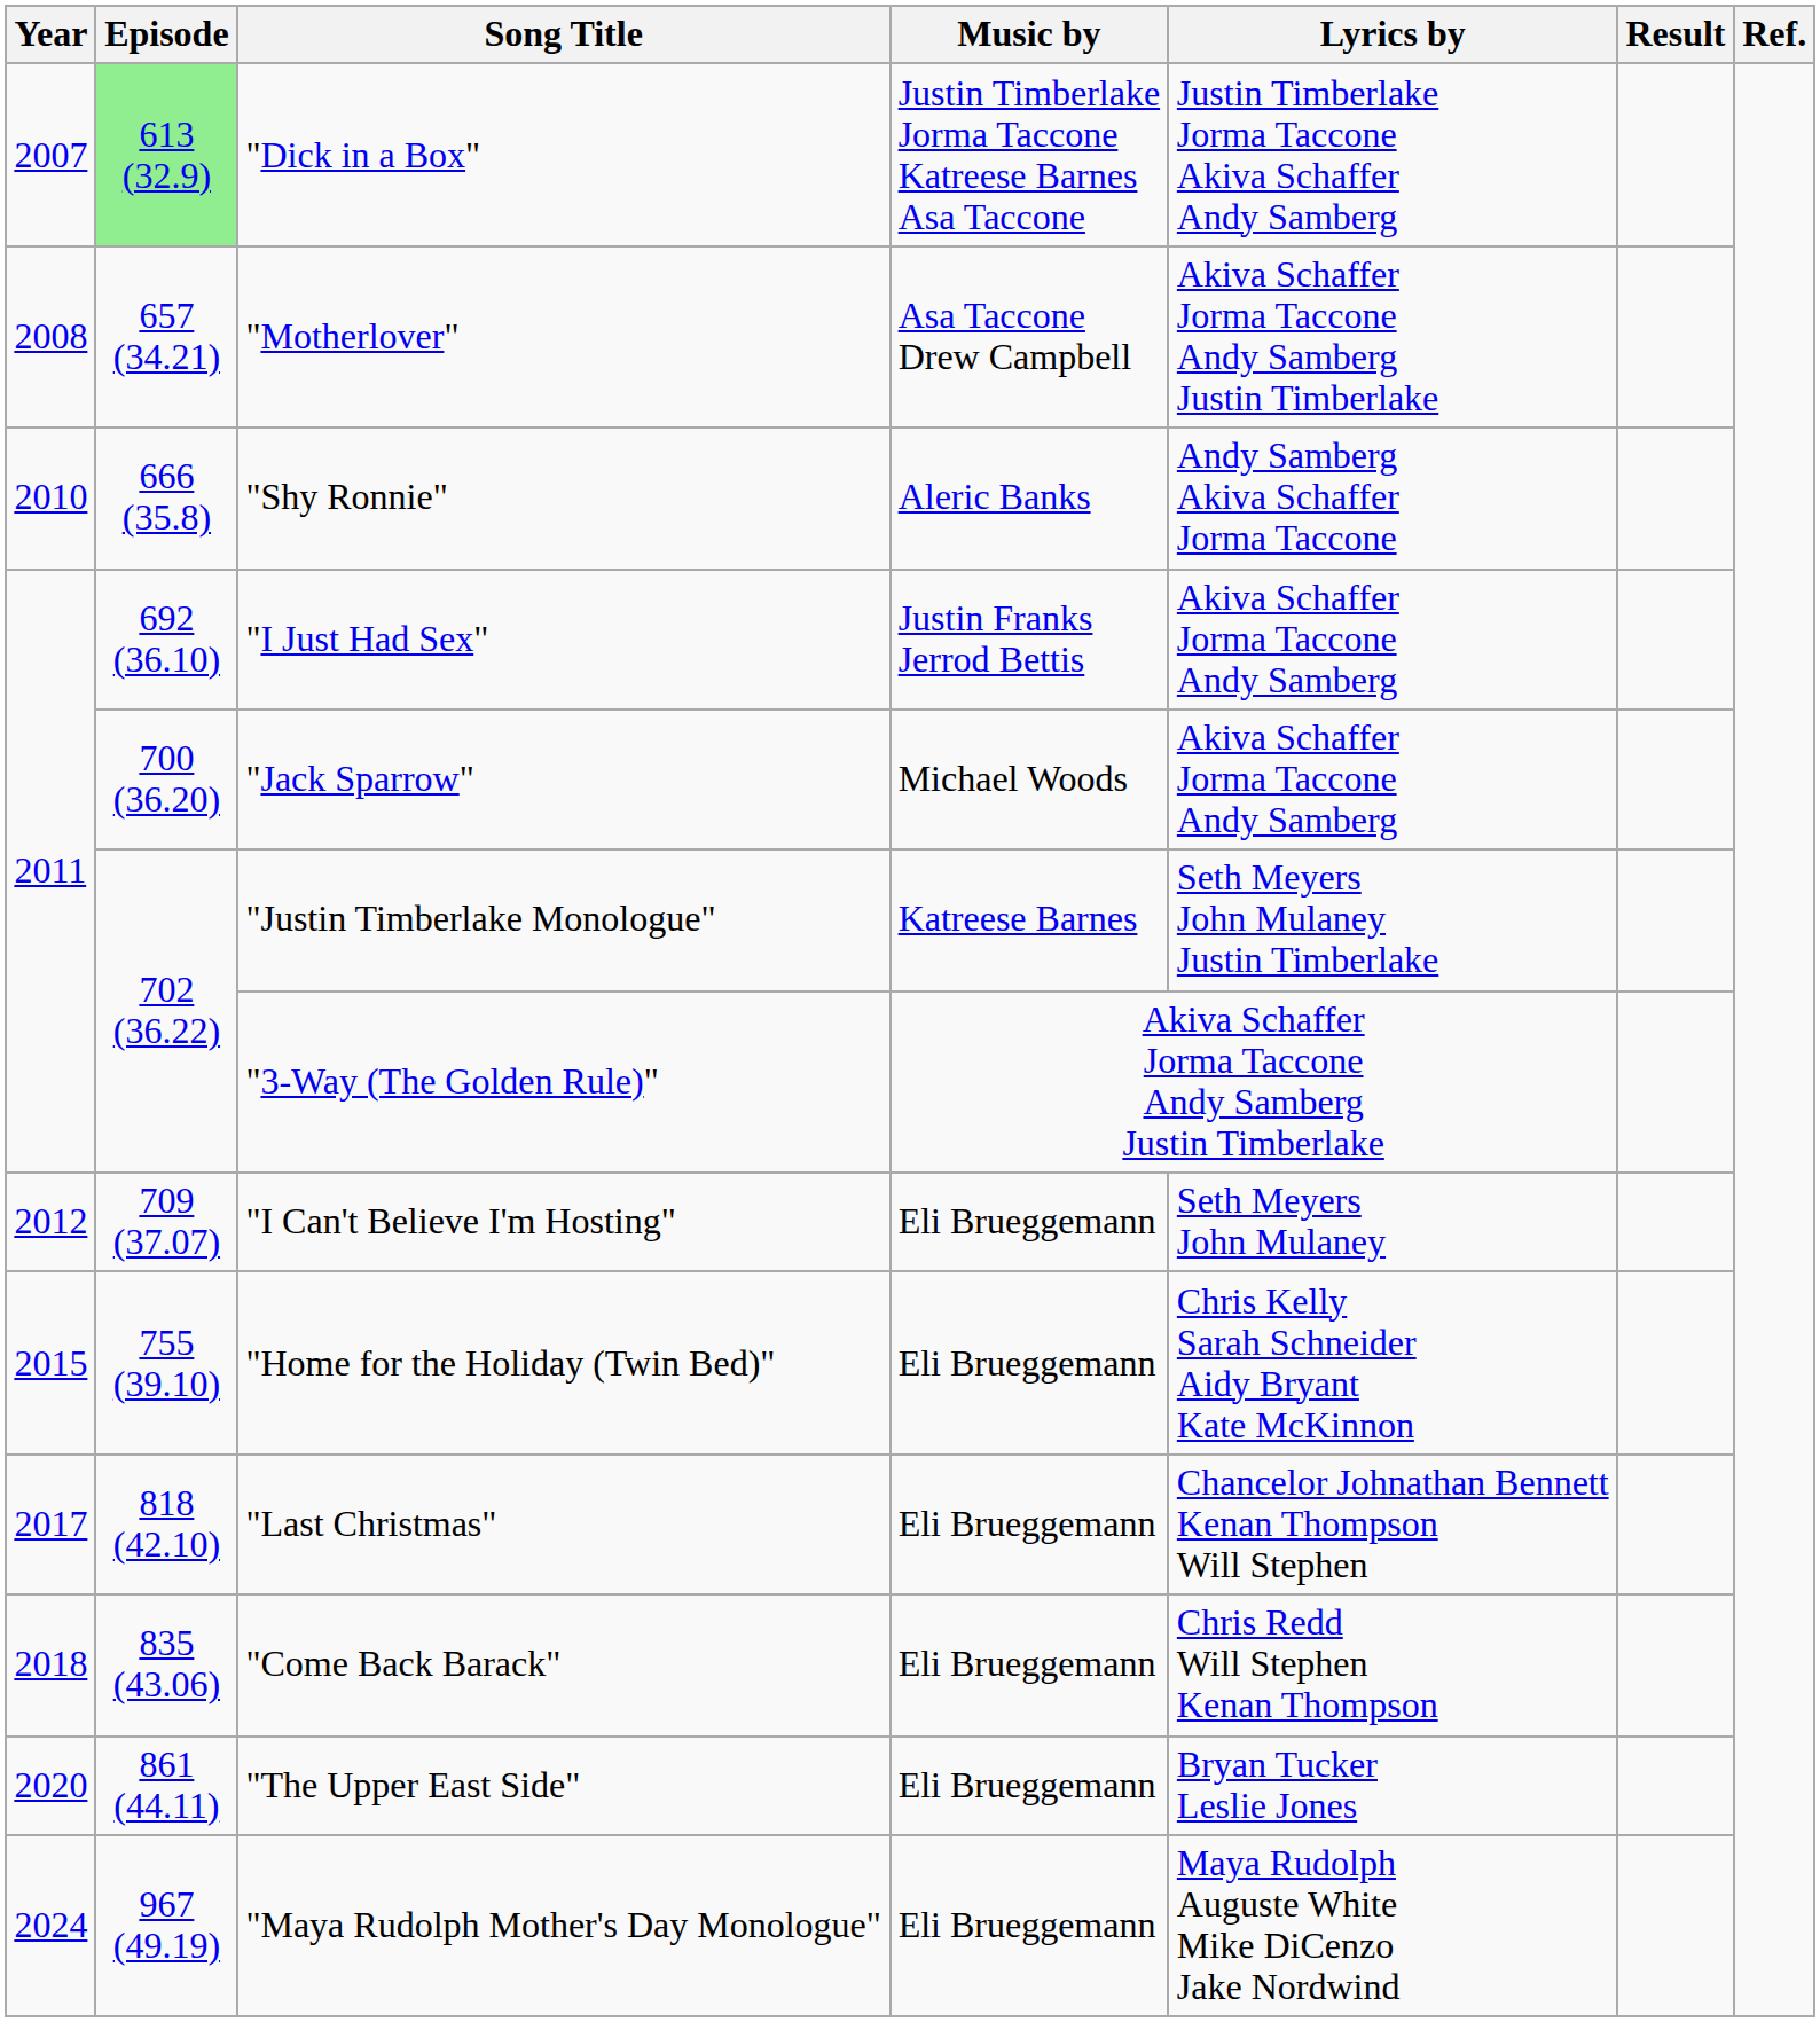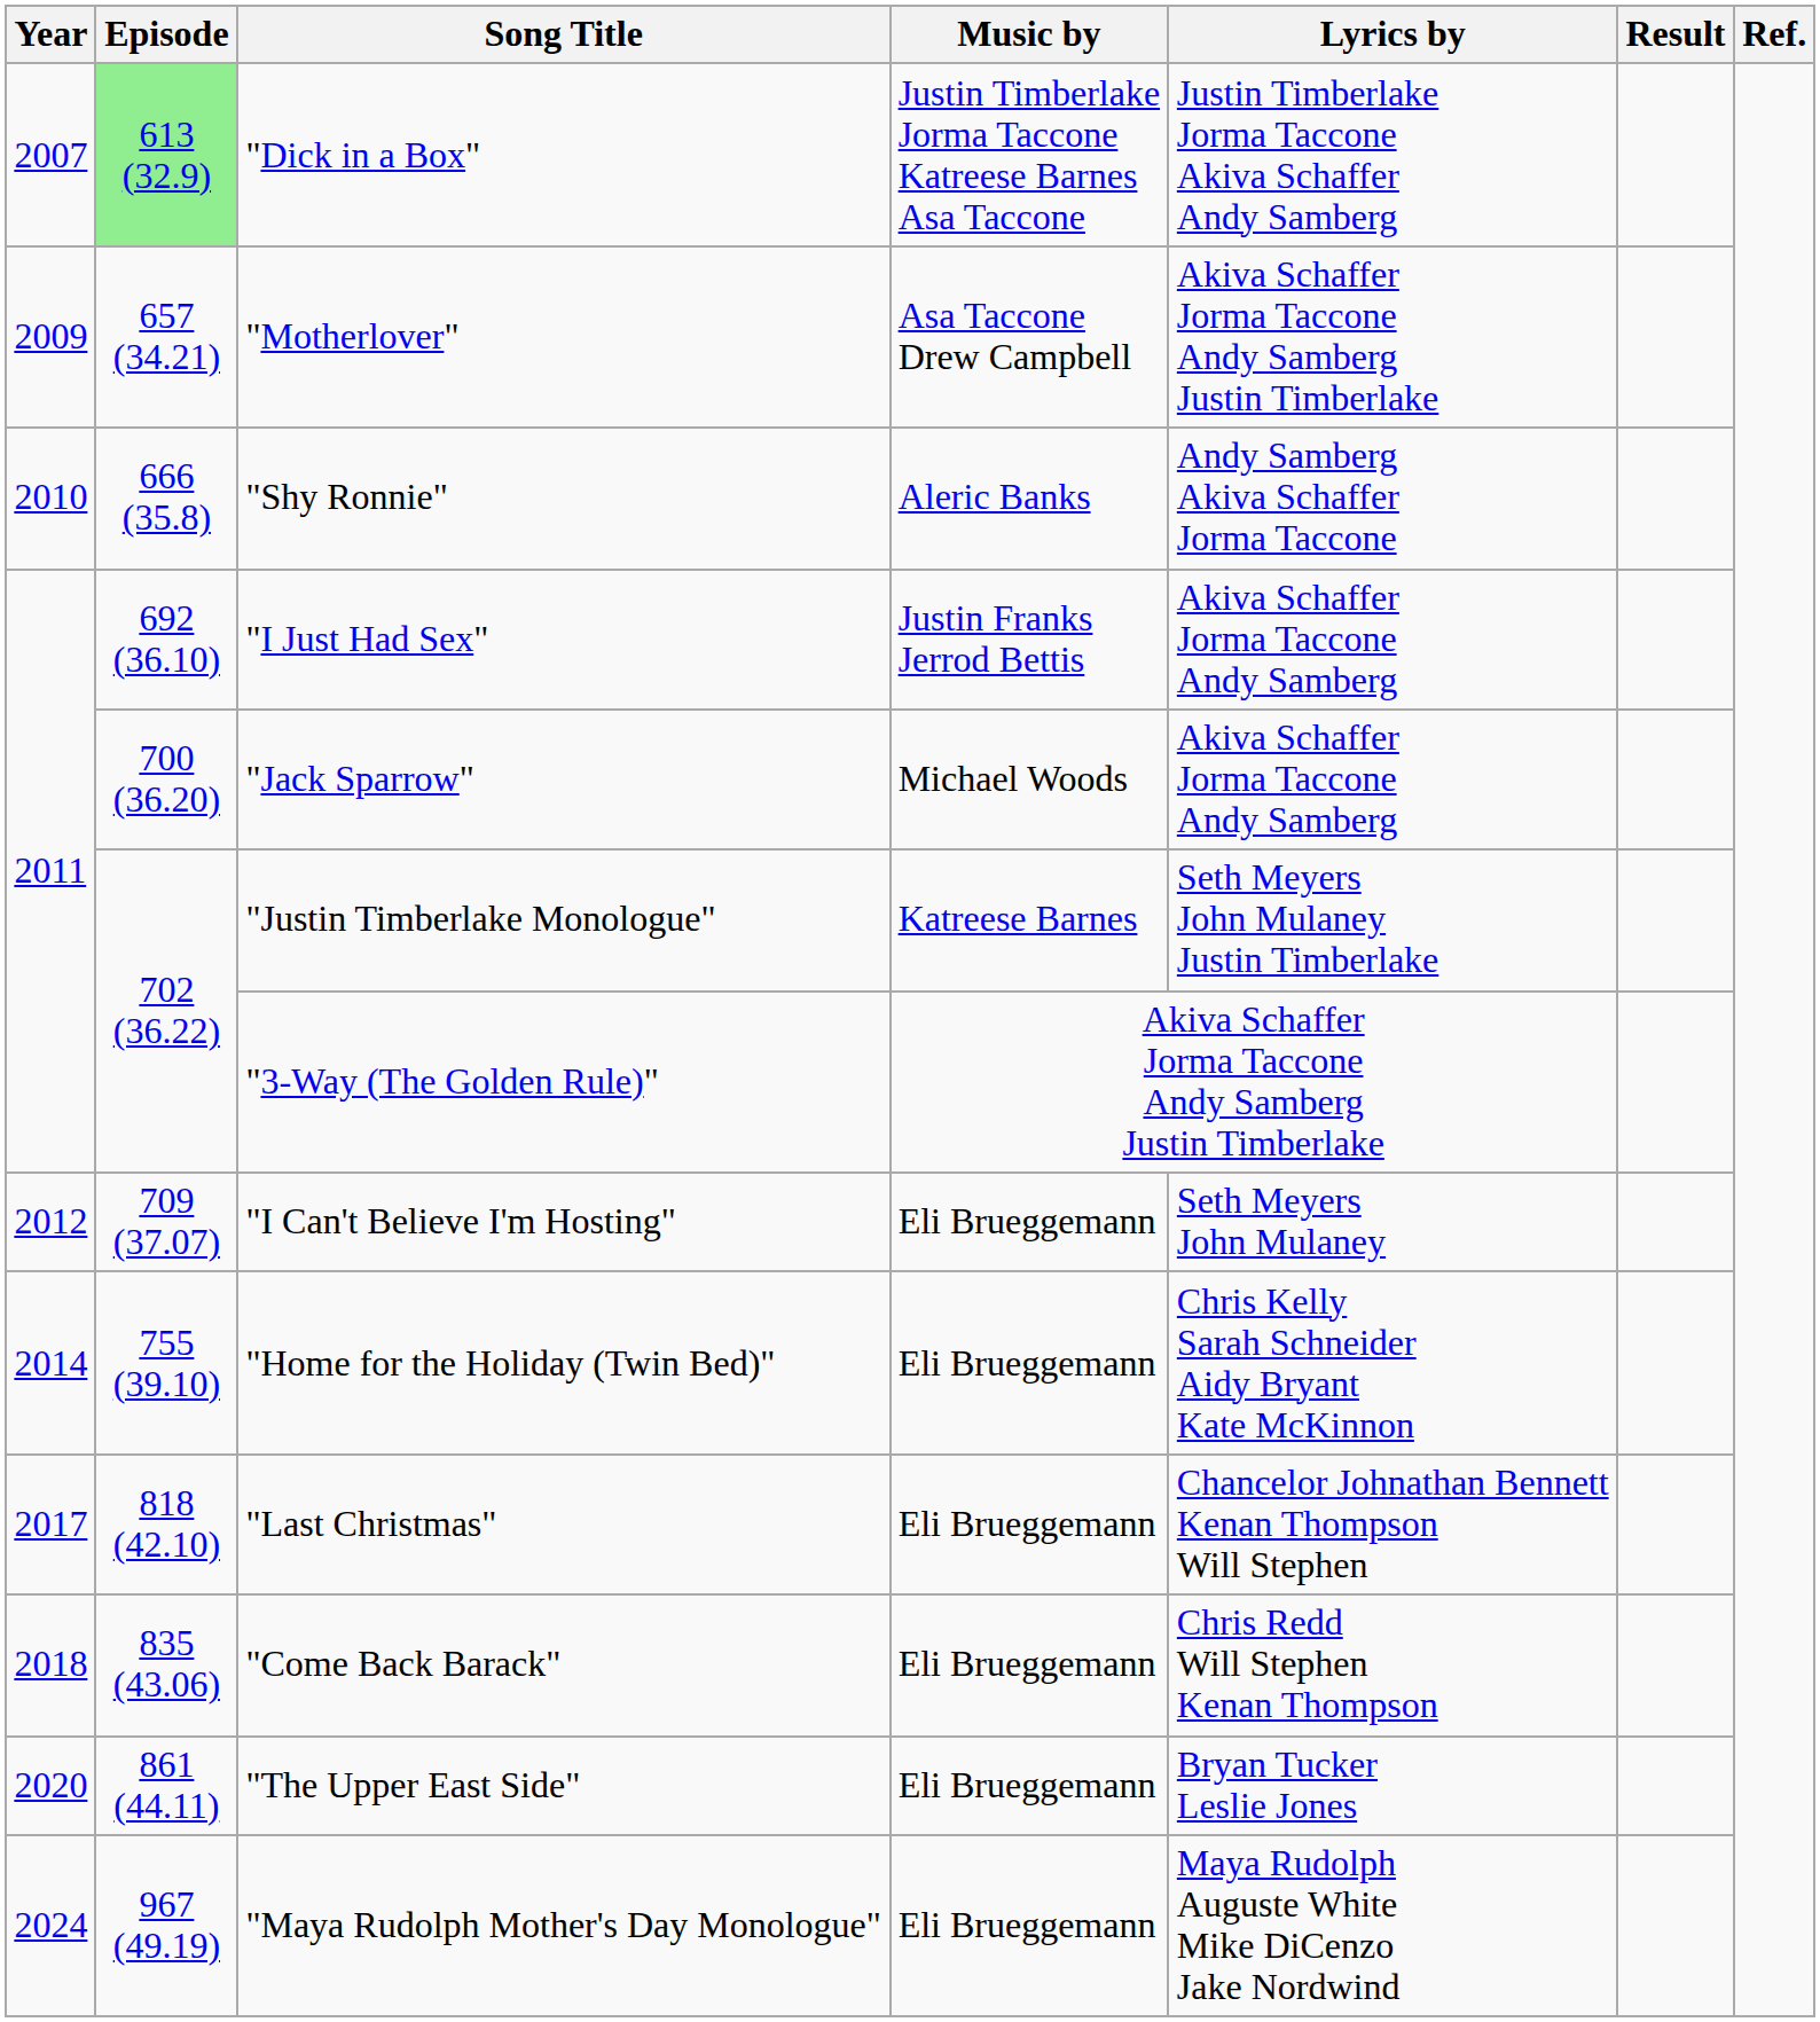"Motherlover" | Year: 2008 -> 2009
"Home for the Holiday (Twin Bed)" | Year: 2015 -> 2014
